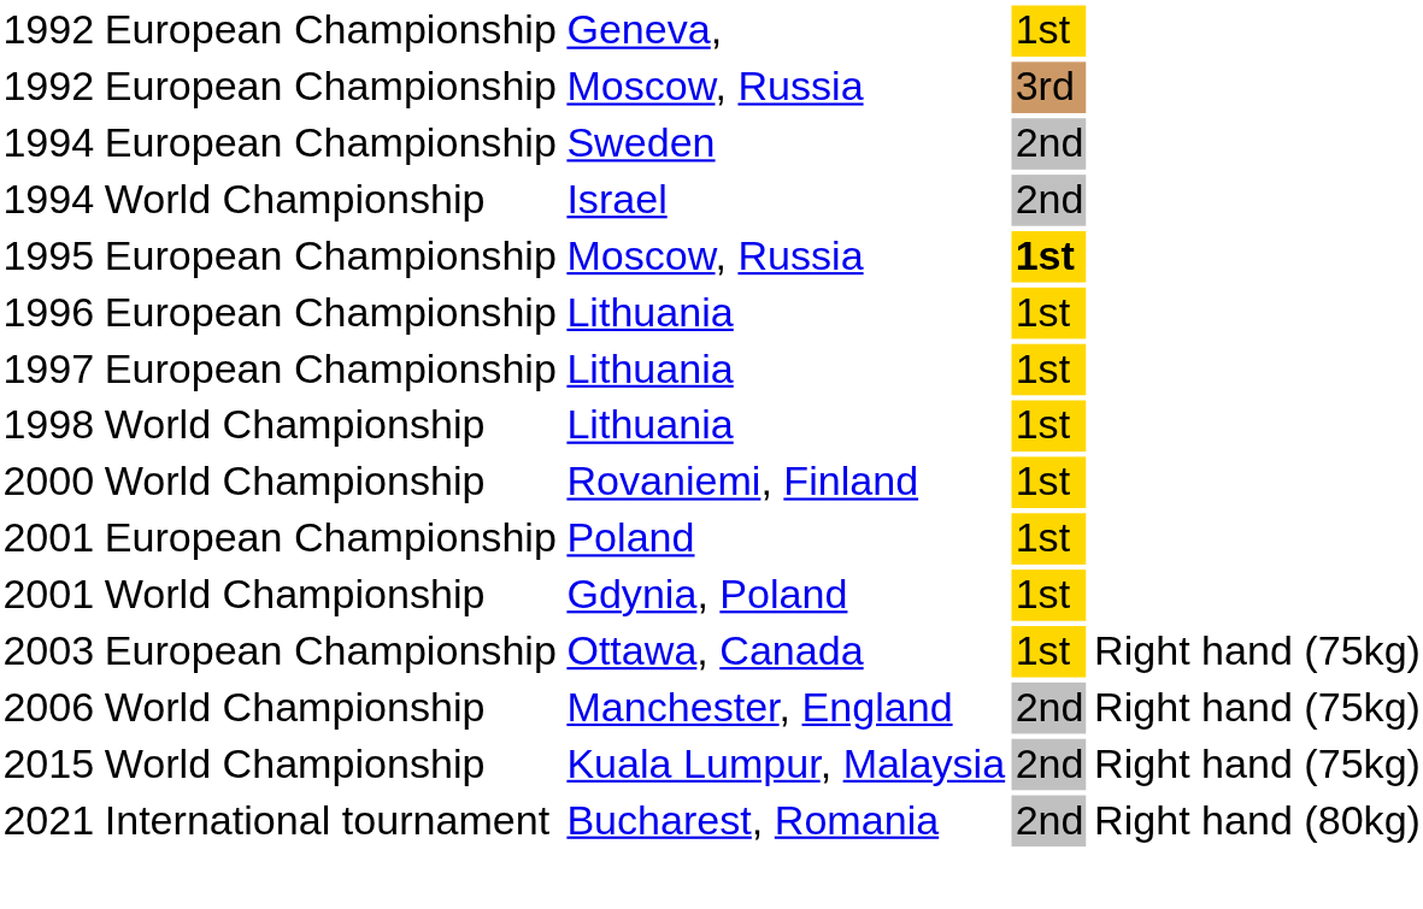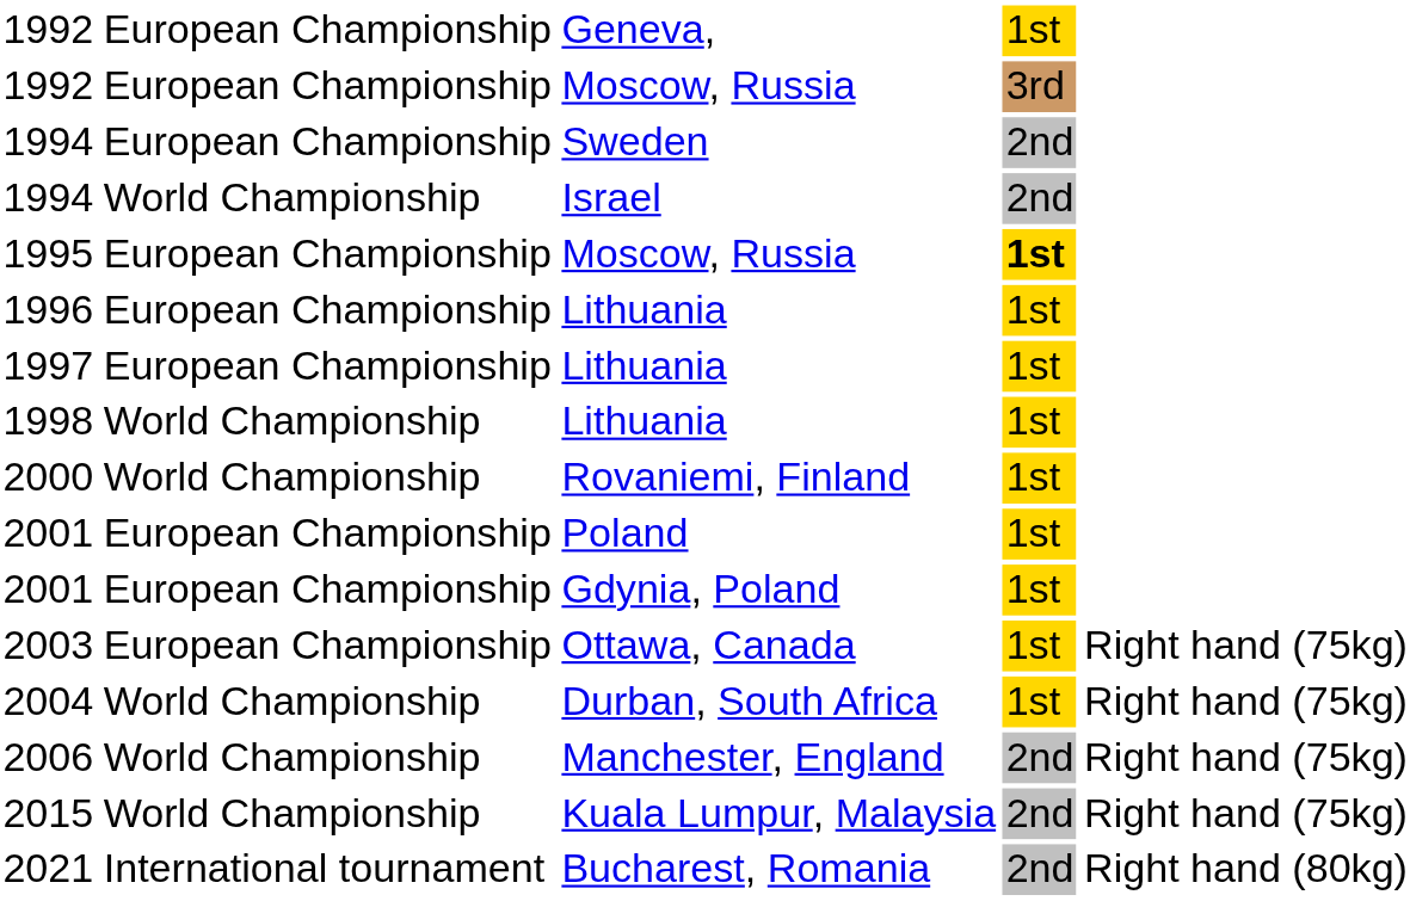2001 / Gdynia, Poland | column 2: World Championship -> European Championship
+ row: 2004 | World Championship | Durban, South Africa | 1st | Right hand (75kg)
